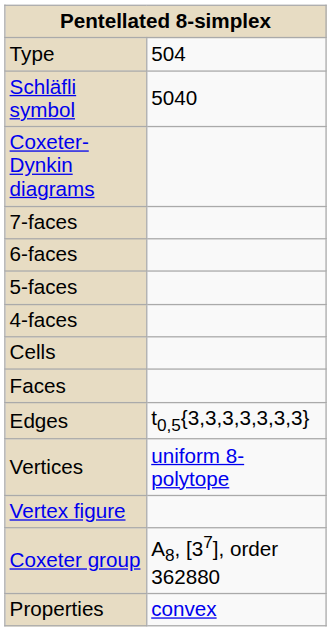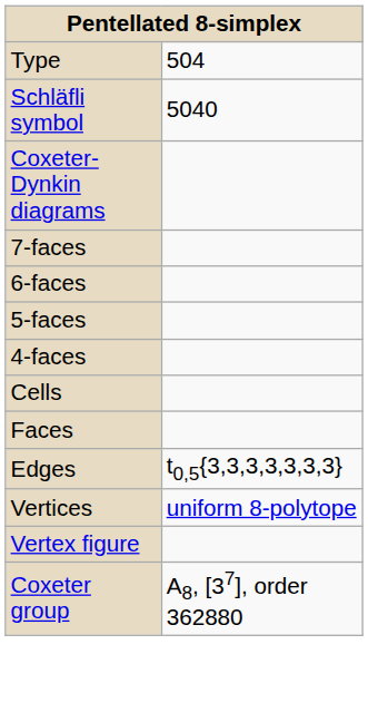- row: Properties | convex
